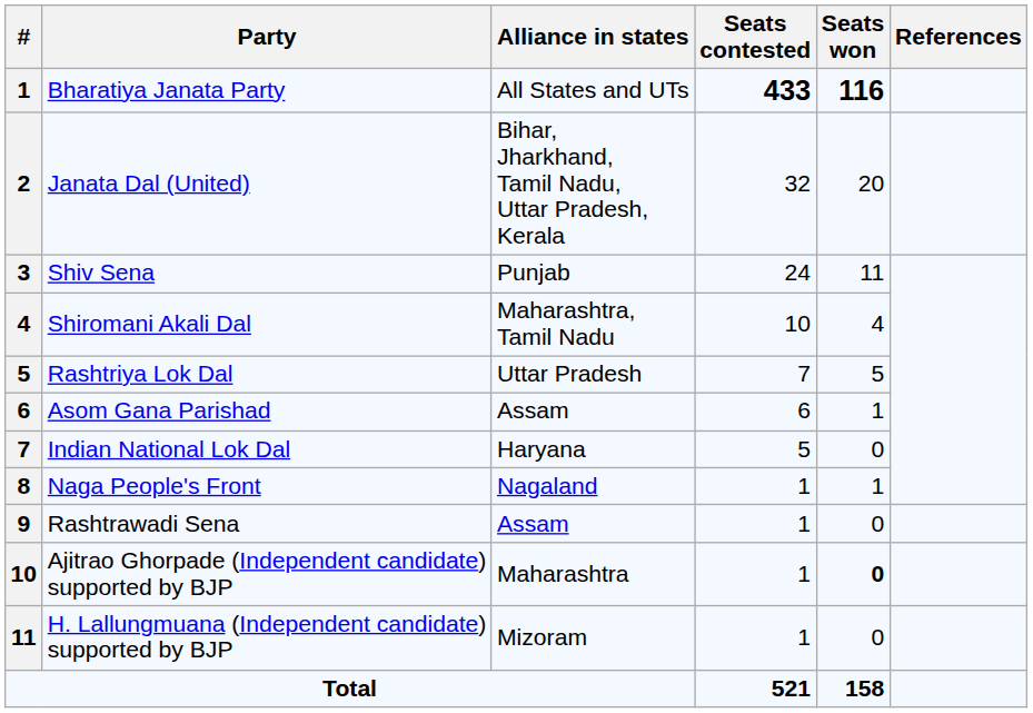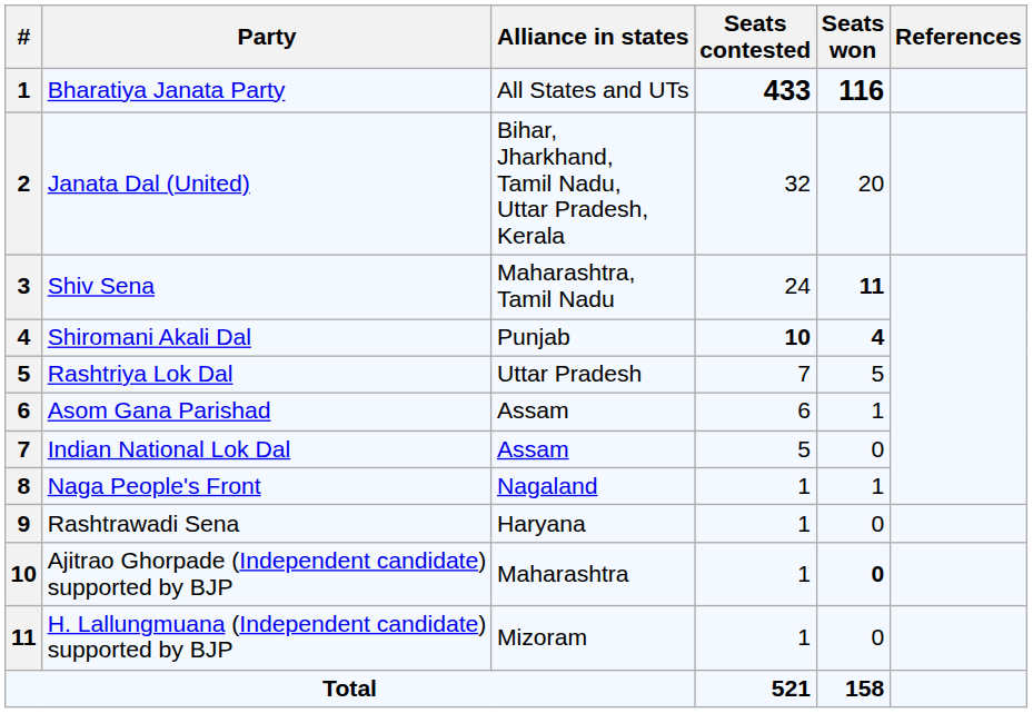Shiv Sena | Alliance in states: Punjab -> Maharashtra, Tamil Nadu
Shiv Sena | Seats won: normal -> bold
Shiromani Akali Dal | Alliance in states: Maharashtra, Tamil Nadu -> Punjab
Shiromani Akali Dal | Seats contested: normal -> bold
Shiromani Akali Dal | Seats won: normal -> bold
Indian National Lok Dal | Alliance in states: Haryana -> Assam
Rashtrawadi Sena | Alliance in states: Assam -> Haryana
